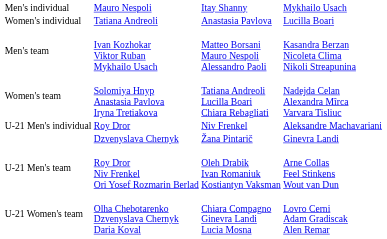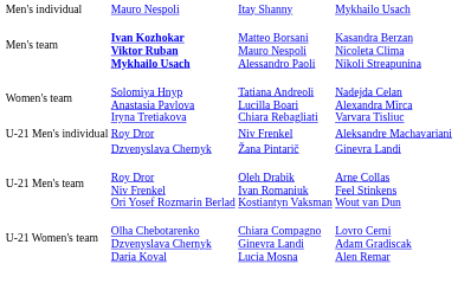- row: Women's individual | Tatiana Andreoli | Anastasia Pavlova | Lucilla Boari
Men's team | column 2: normal -> bold
